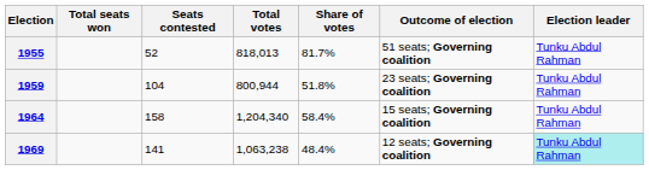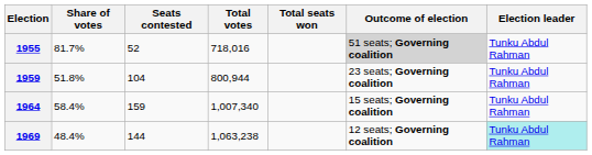columns swapped: Total seats won <-> Share of votes
1955 | Total votes: 818,013 -> 718,016
1955 | Outcome of election: no background -> lightgrey background
1964 | Seats contested: 158 -> 159
1964 | Total votes: 1,204,340 -> 1,007,340
1969 | Seats contested: 141 -> 144
